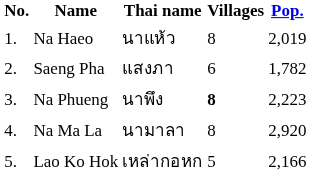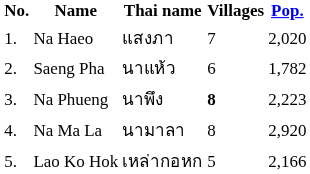Na Haeo | Thai name: นาแห้ว -> แสงภา
Na Haeo | Villages: 8 -> 7
Na Haeo | Pop.: 2,019 -> 2,020
Saeng Pha | Thai name: แสงภา -> นาแห้ว
